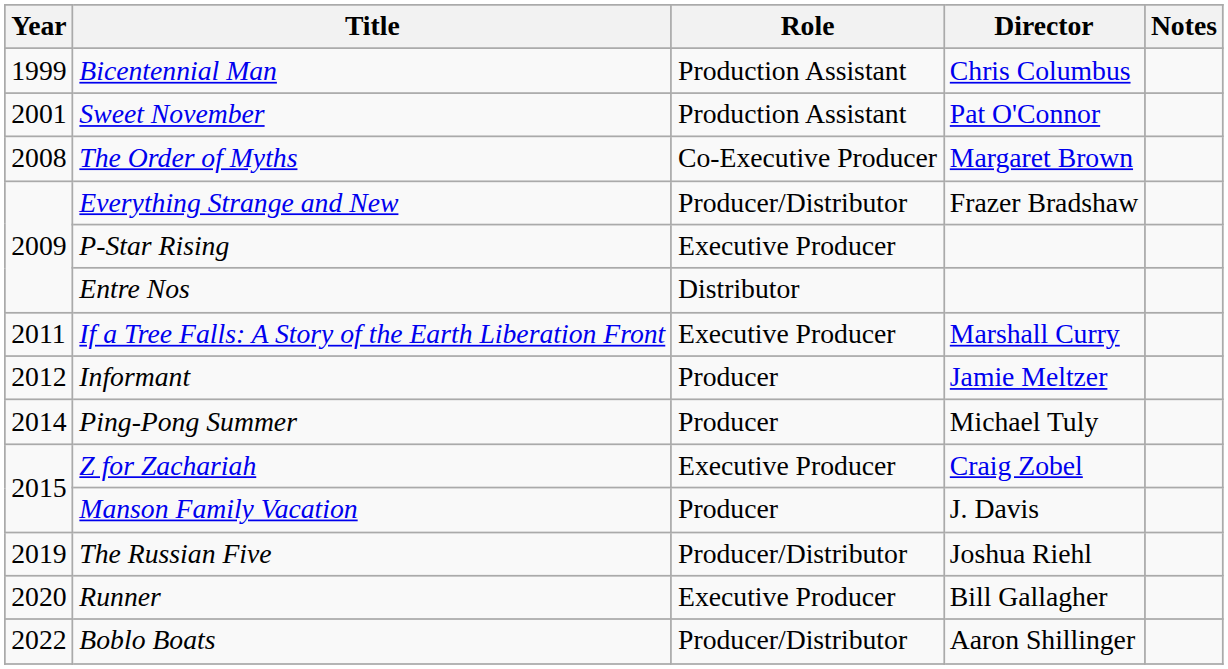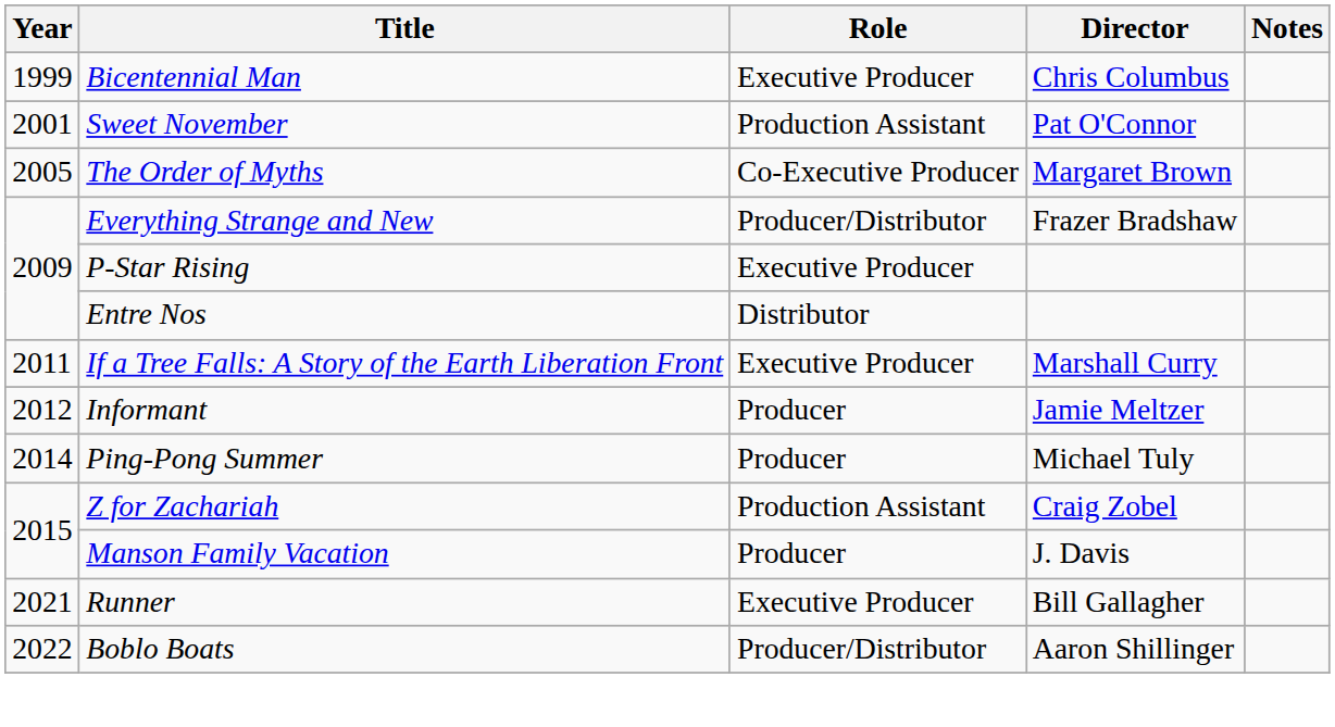Bicentennial Man | Role: Production Assistant -> Executive Producer
The Order of Myths | Year: 2008 -> 2005
Z for Zachariah | Role: Executive Producer -> Production Assistant
- row: 2019 | The Russian Five | Producer/Distributor | Joshua Riehl
Runner | Year: 2020 -> 2021
